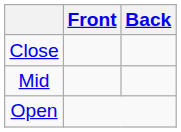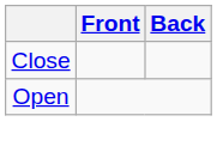- row: Mid
